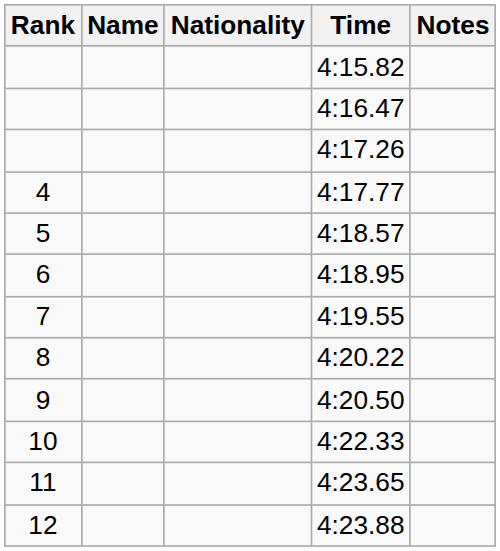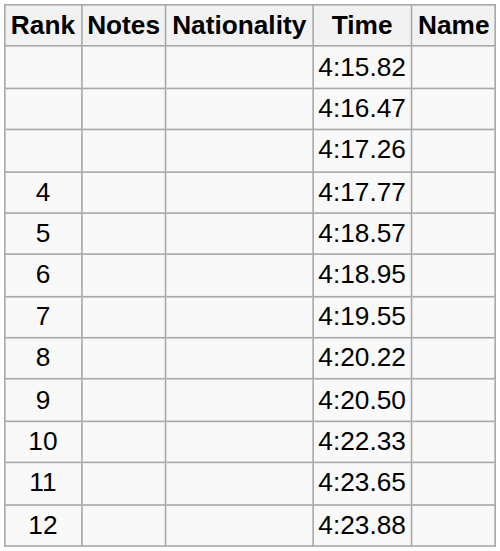columns swapped: Name <-> Notes
